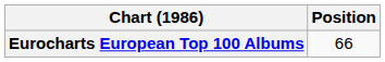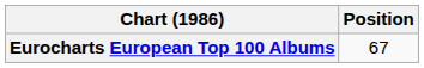Eurocharts European Top 100 Albums | Position: 66 -> 67
